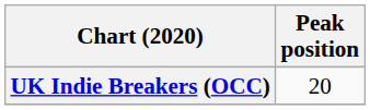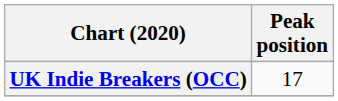UK Indie Breakers (OCC) | Peak position: 20 -> 17
